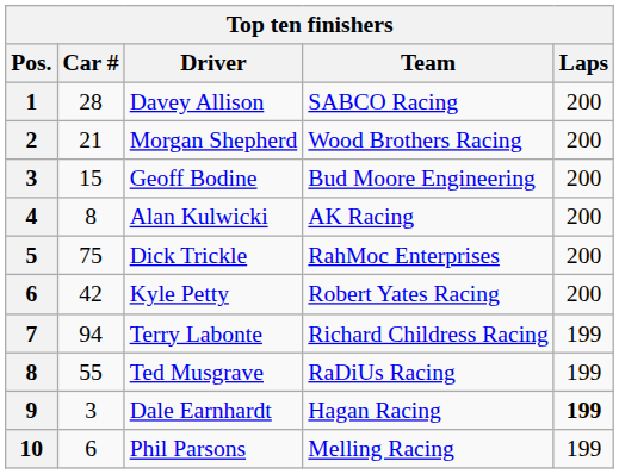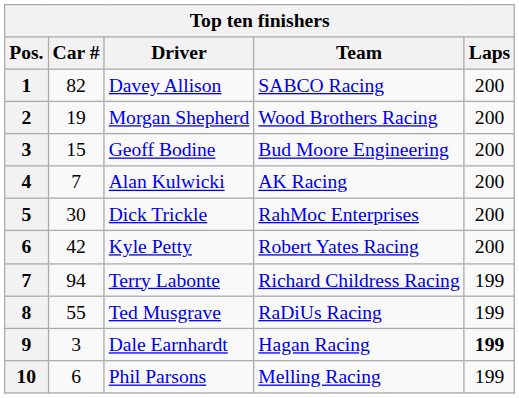Davey Allison | Car #: 28 -> 82
Morgan Shepherd | Car #: 21 -> 19
Alan Kulwicki | Car #: 8 -> 7
Dick Trickle | Car #: 75 -> 30
